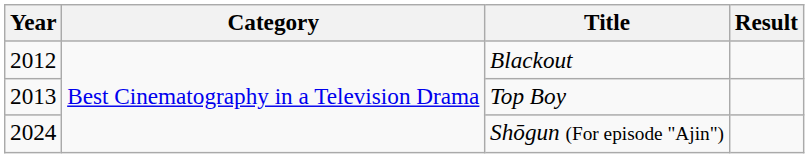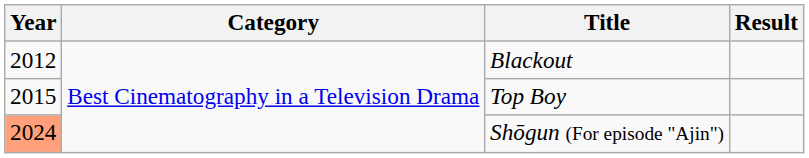Top Boy | Year: 2013 -> 2015
Shōgun (For episode "Ajin") | Year: no background -> lightsalmon background
